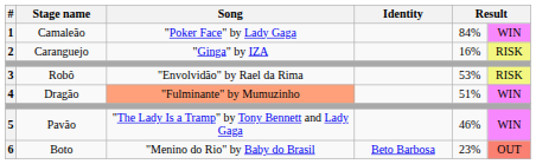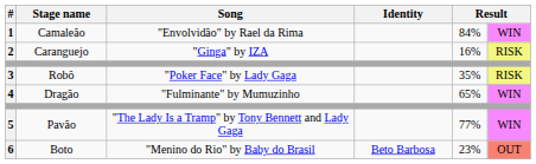1 | Song: "Poker Face" by Lady Gaga -> "Envolvidão" by Rael da Rima
3 | Song: "Envolvidão" by Rael da Rima -> "Poker Face" by Lady Gaga
3 | column 5: 53% -> 35%
4 | Song: lightsalmon background -> no background
4 | column 5: 51% -> 65%
5 | column 5: 46% -> 77%
